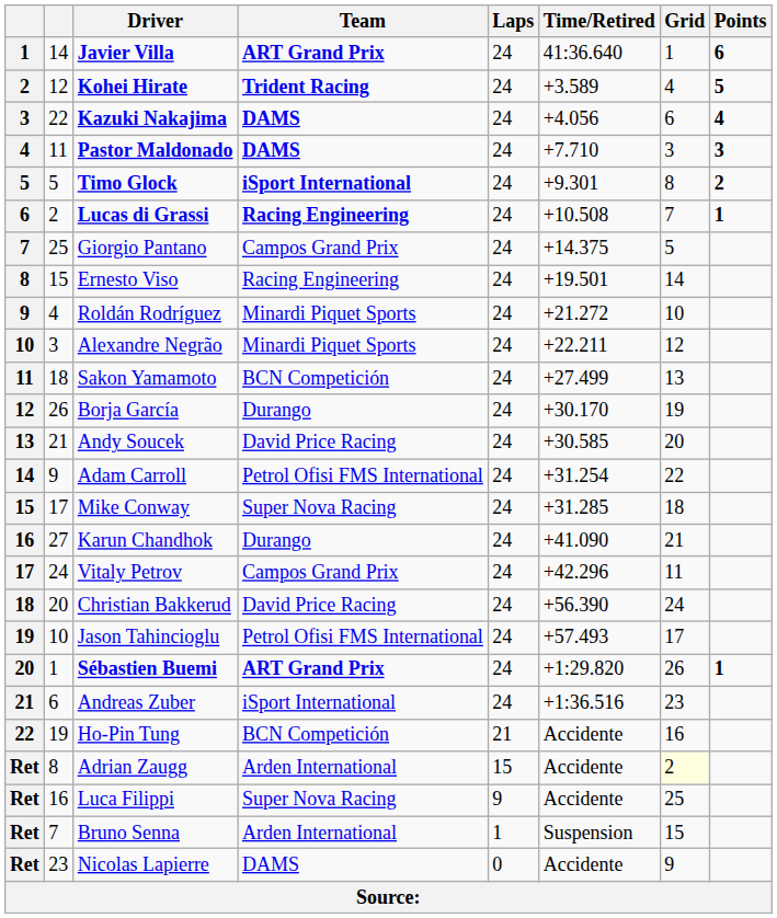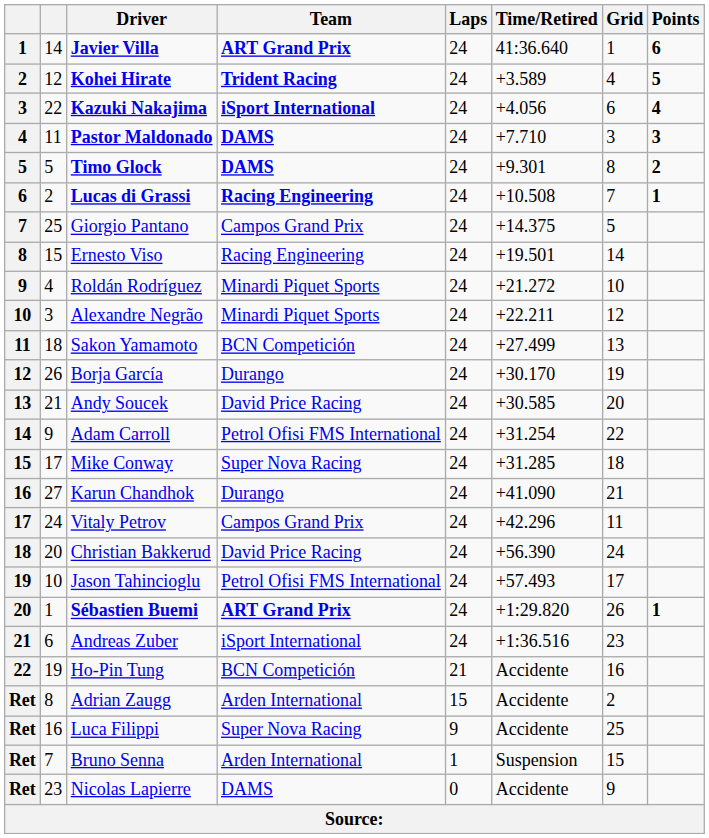Kazuki Nakajima | Team: DAMS -> iSport International
Timo Glock | Team: iSport International -> DAMS
Adrian Zaugg | Grid: lightyellow background -> no background
